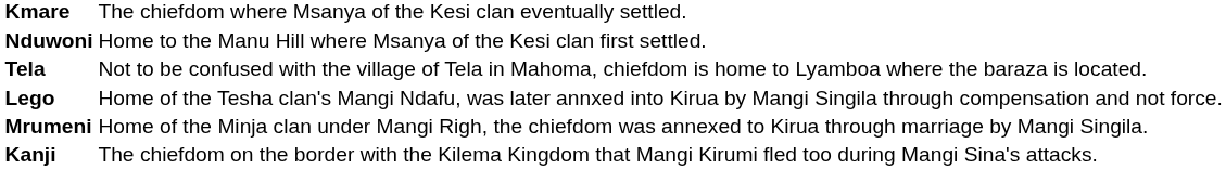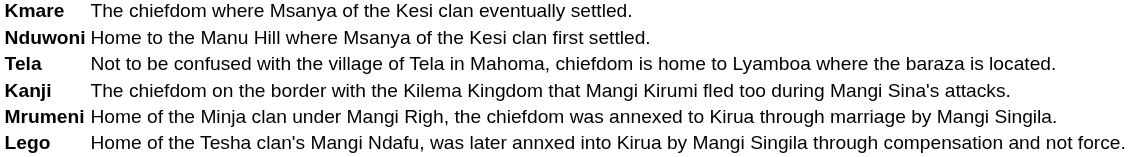rows swapped: Lego <-> Kanji
